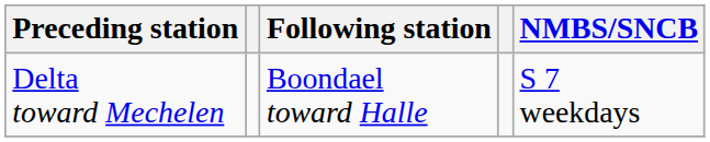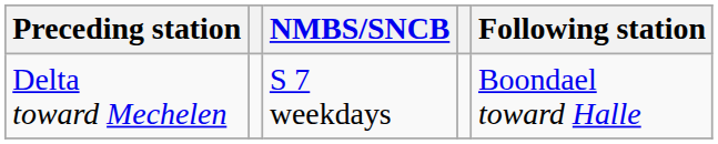columns swapped: NMBS/SNCB <-> Following station
